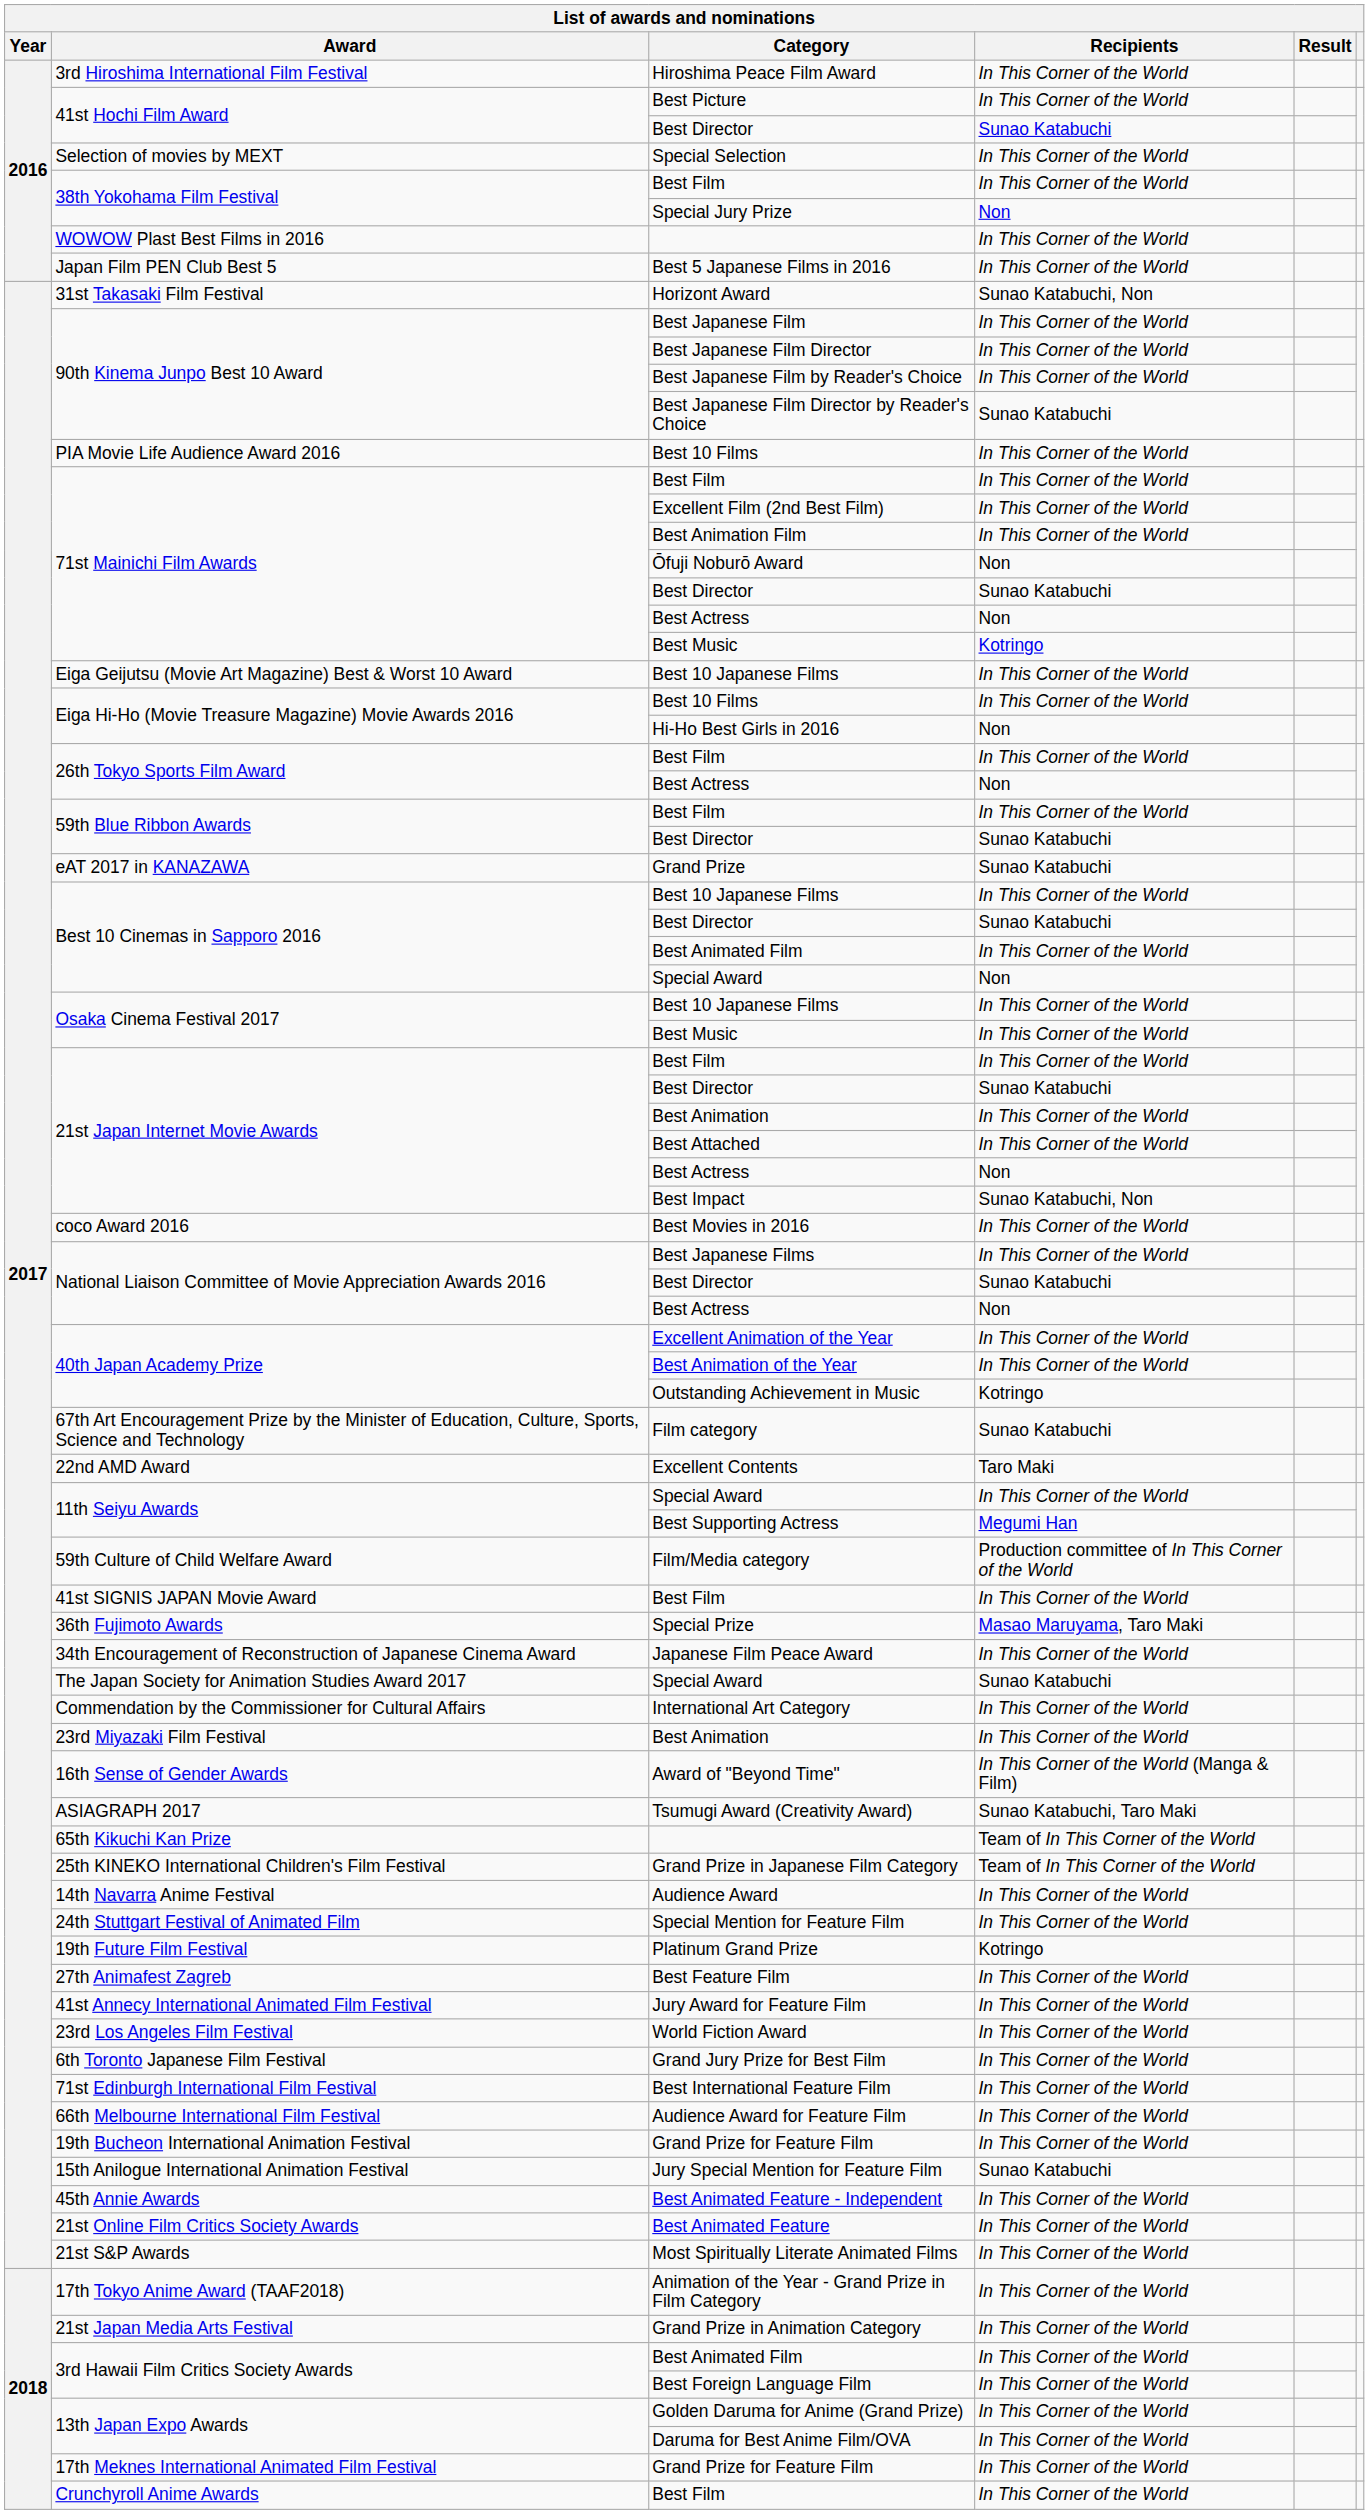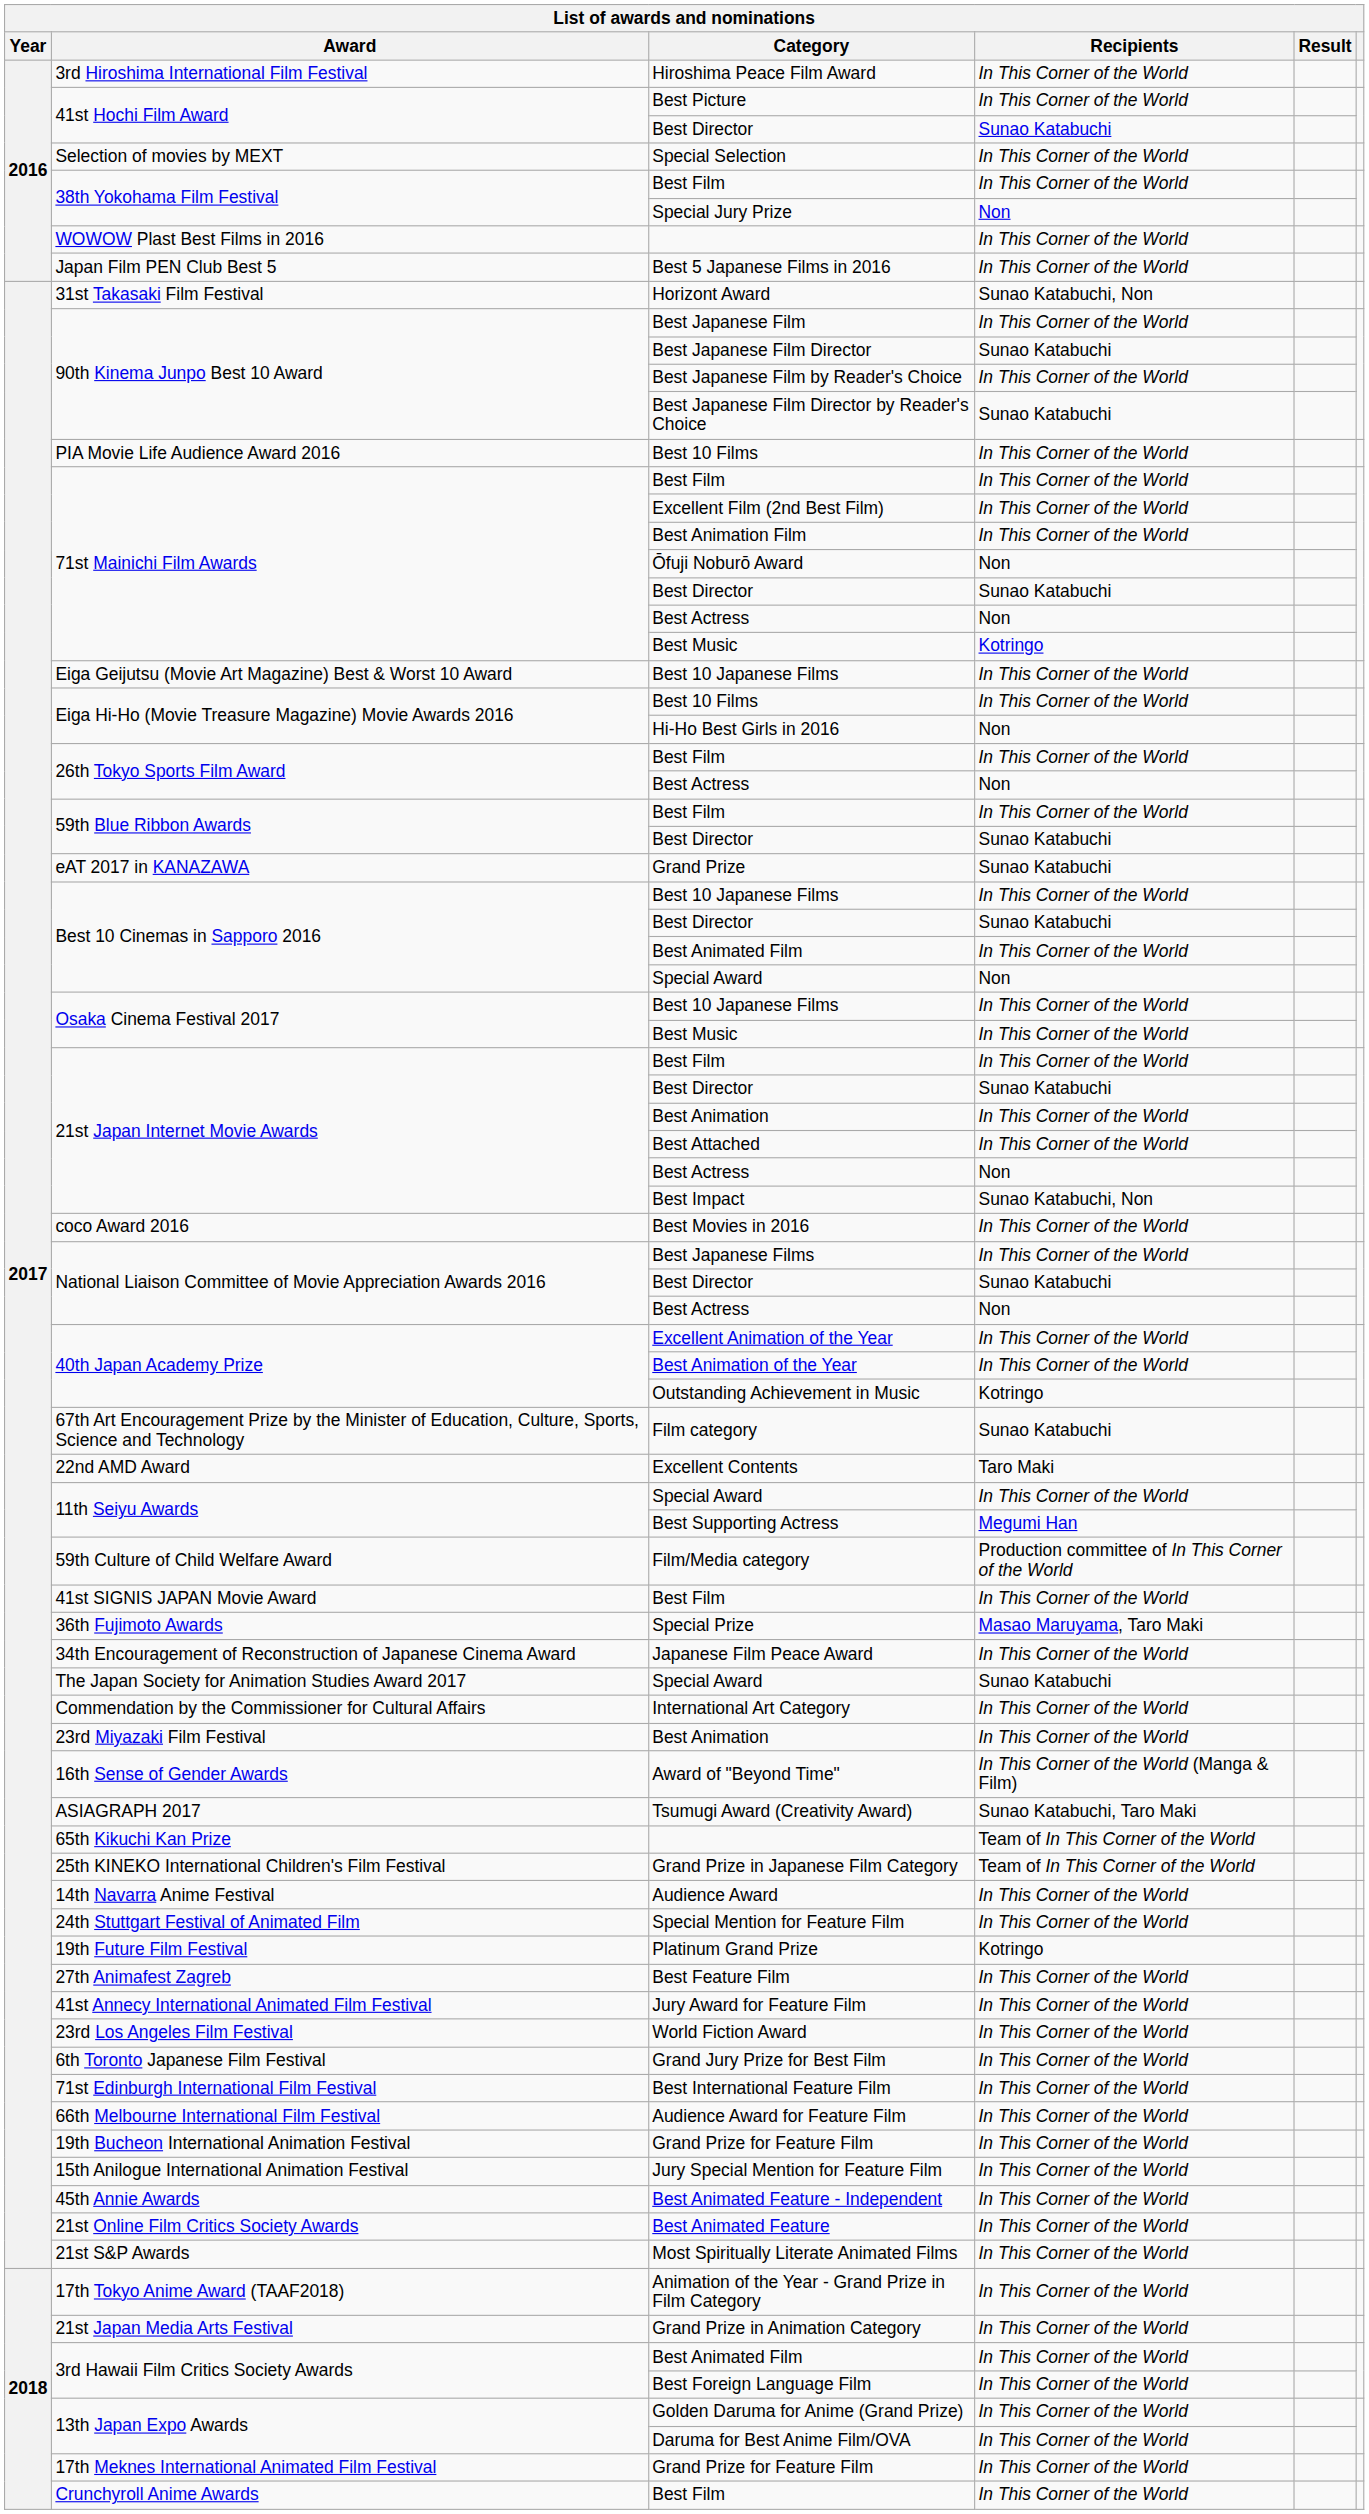Best Japanese Film Director | Recipients: In This Corner of the World -> Sunao Katabuchi
Jury Special Mention for Feature Film | Recipients: Sunao Katabuchi -> In This Corner of the World
